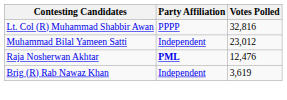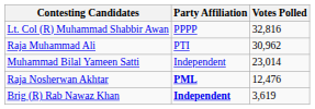+ row: Raja Muhammad Ali | PTI | 30,962
Muhammad Bilal Yameen Satti | Votes Polled: 23,012 -> 23,014
Brig (R) Rab Nawaz Khan | Party Affiliation: normal -> bold
